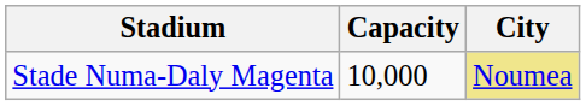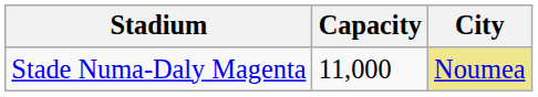Stade Numa-Daly Magenta | Capacity: 10,000 -> 11,000
